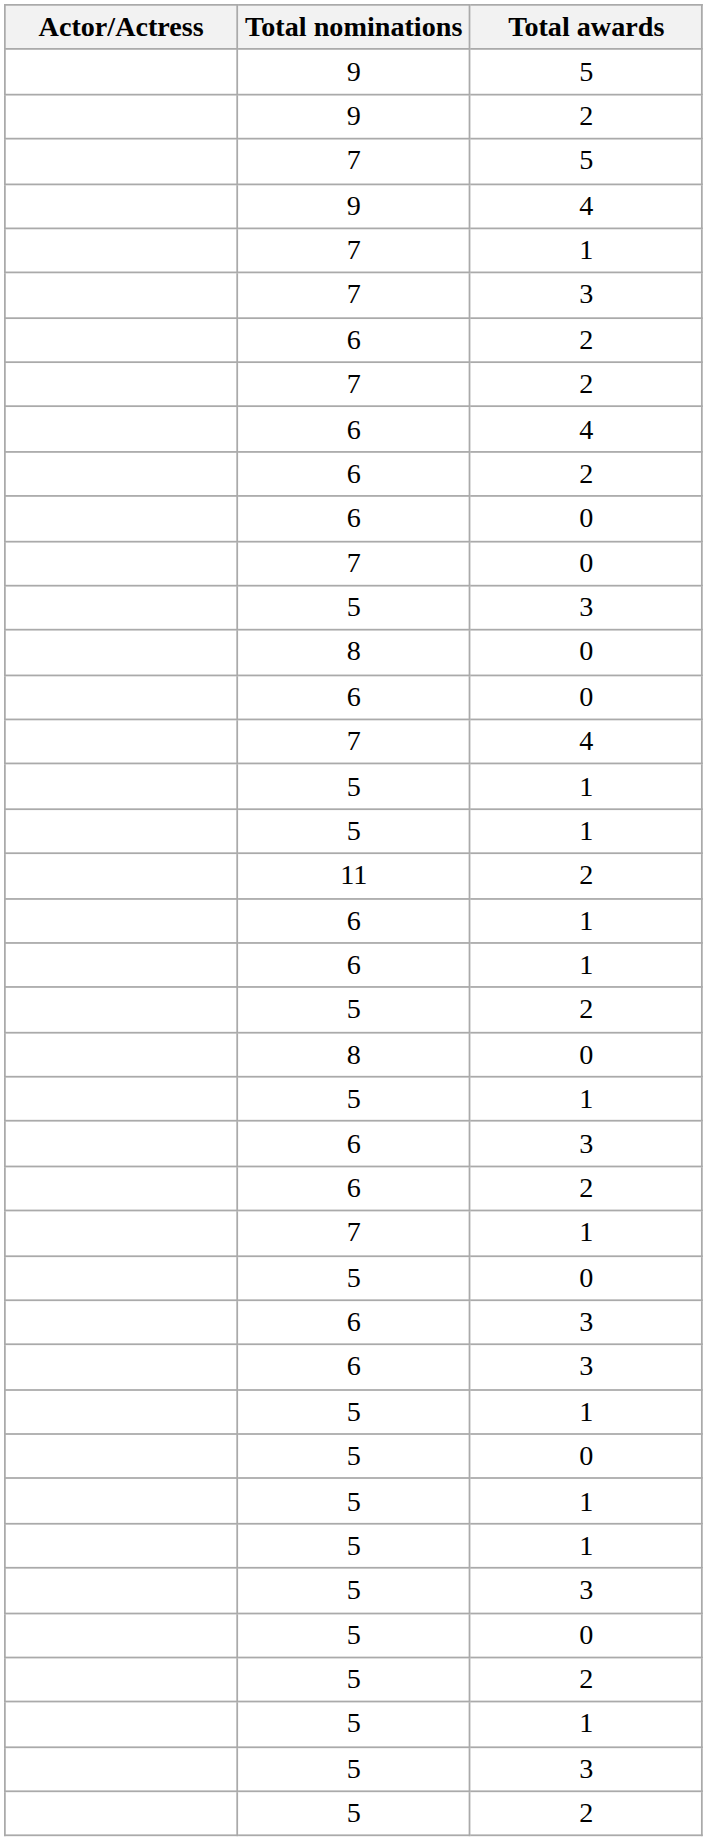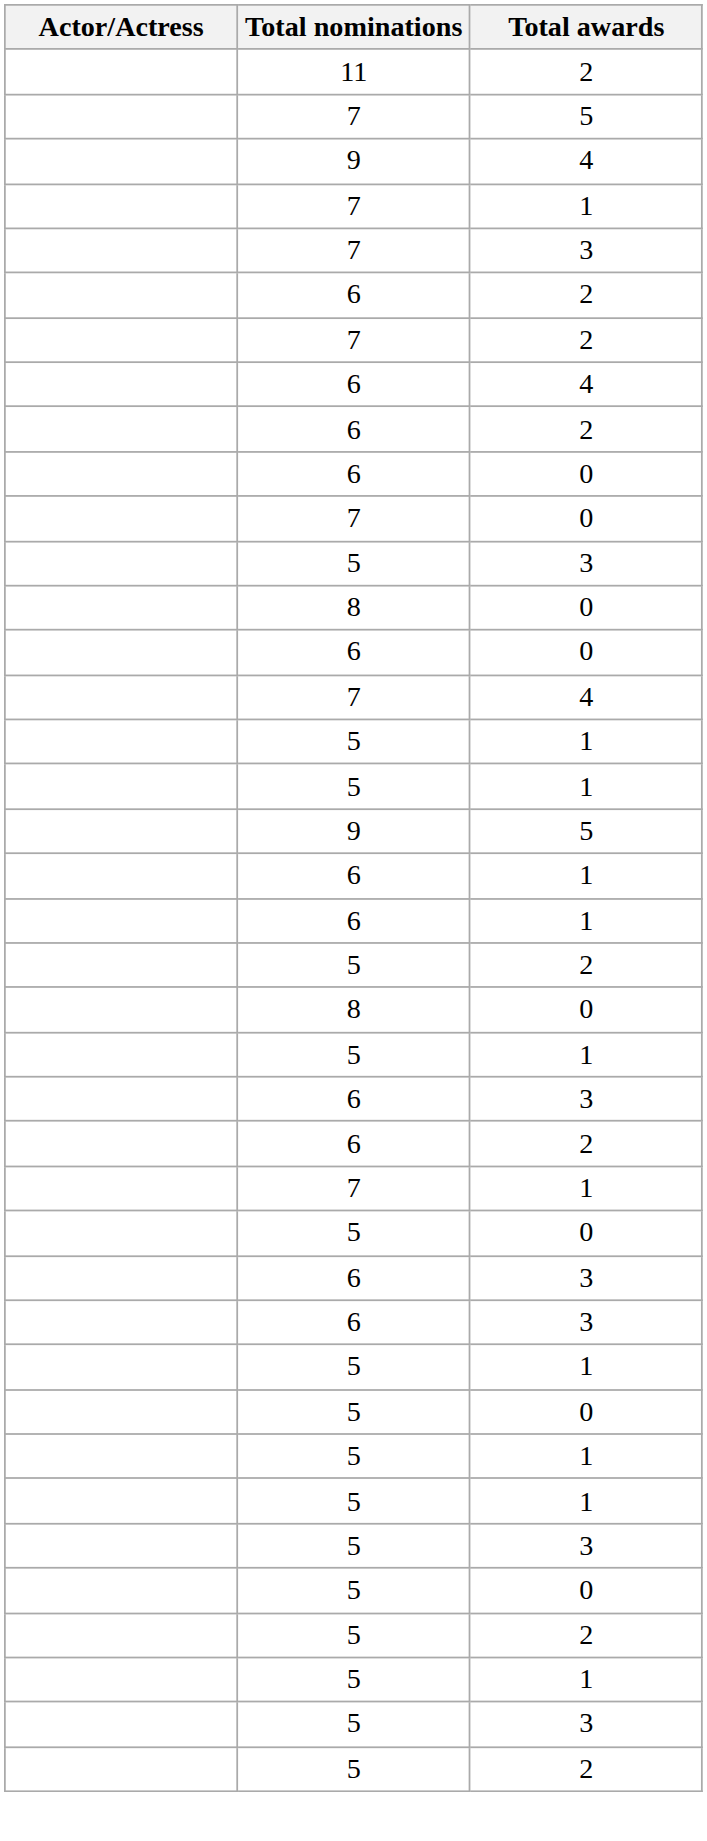rows swapped: 9 / 5 <-> 11
- row: 9 | 2
